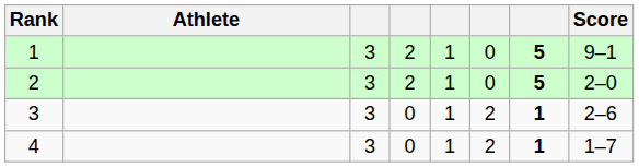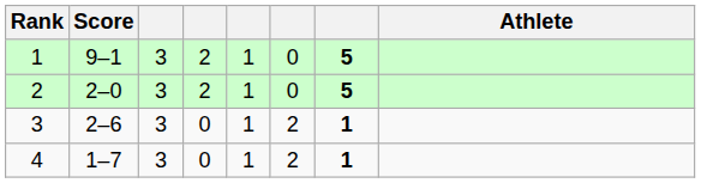columns swapped: Athlete <-> Score
